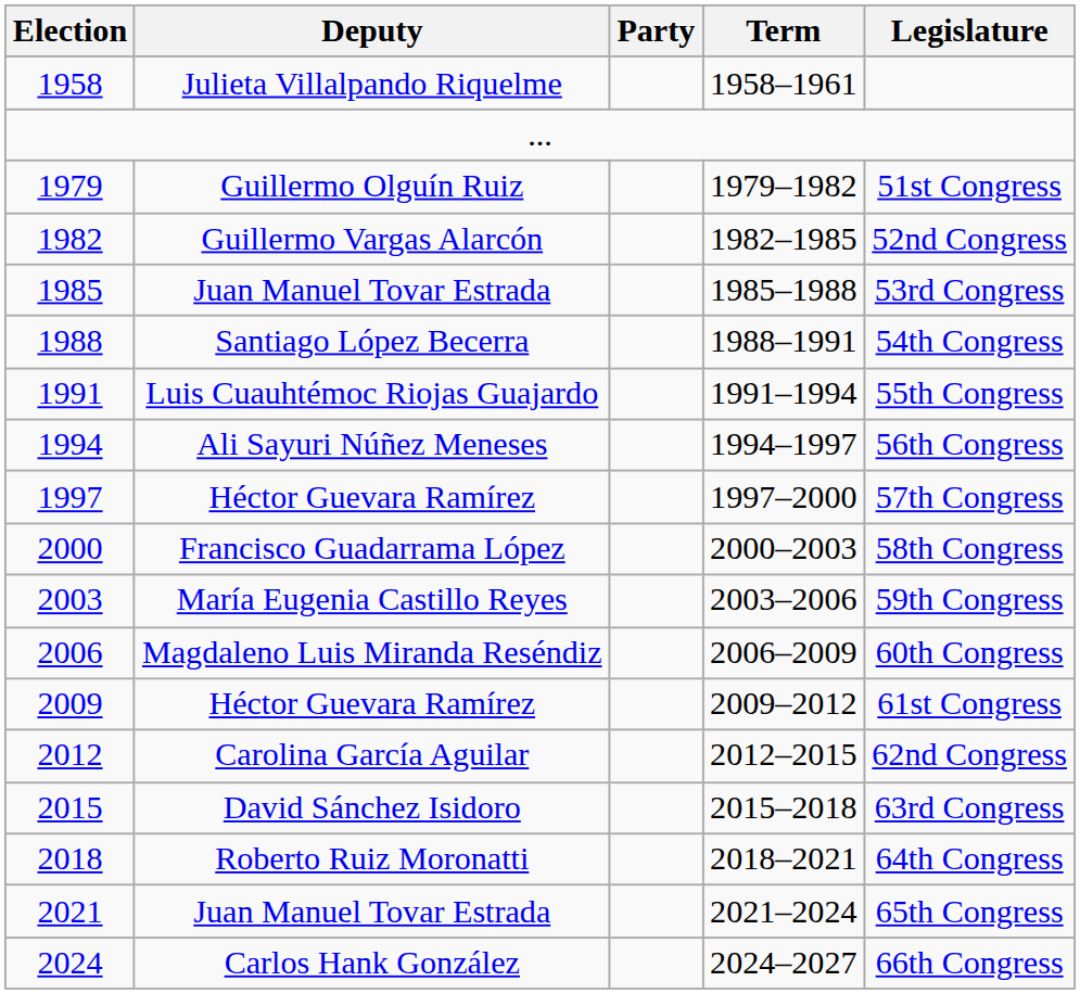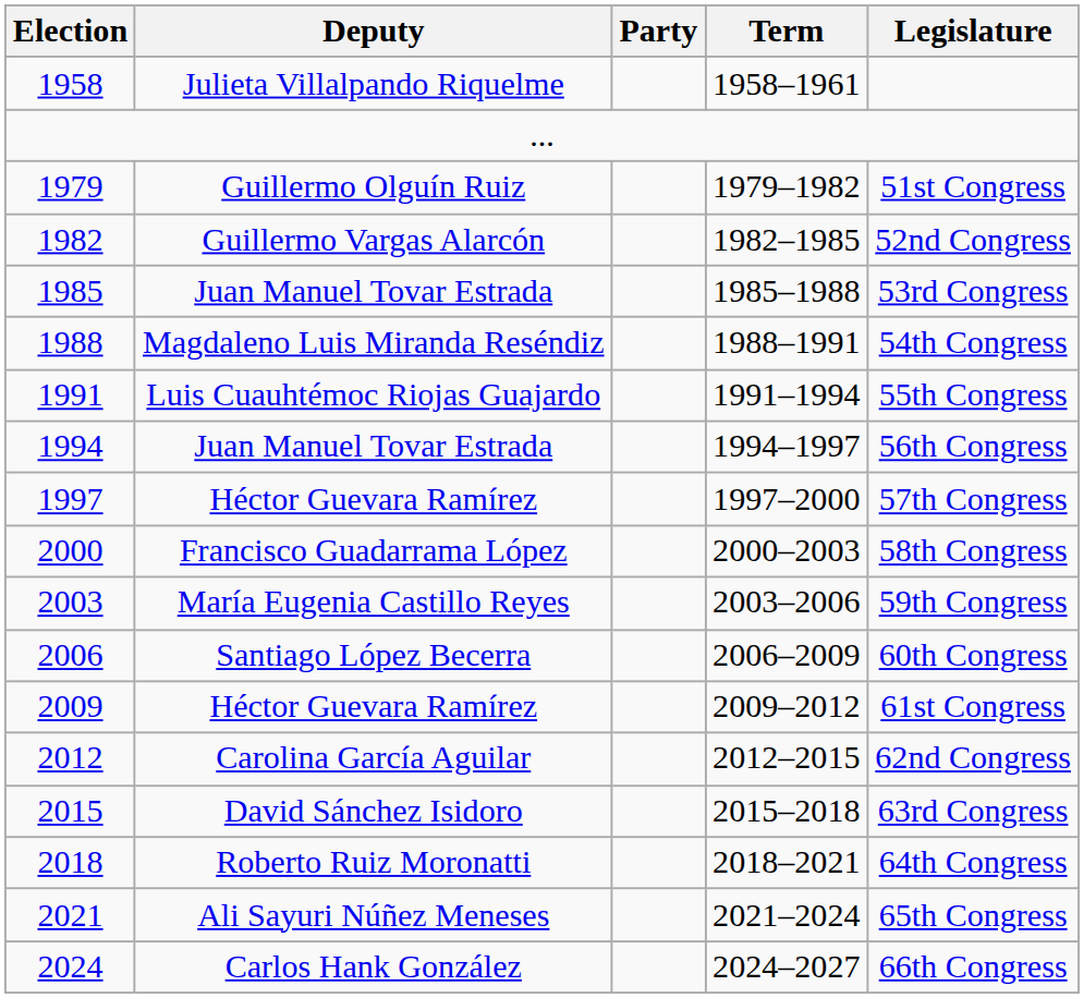1988 | Deputy: Santiago López Becerra -> Magdaleno Luis Miranda Reséndiz
1994 | Deputy: Ali Sayuri Núñez Meneses -> Juan Manuel Tovar Estrada
2006 | Deputy: Magdaleno Luis Miranda Reséndiz -> Santiago López Becerra
2021 | Deputy: Juan Manuel Tovar Estrada -> Ali Sayuri Núñez Meneses
